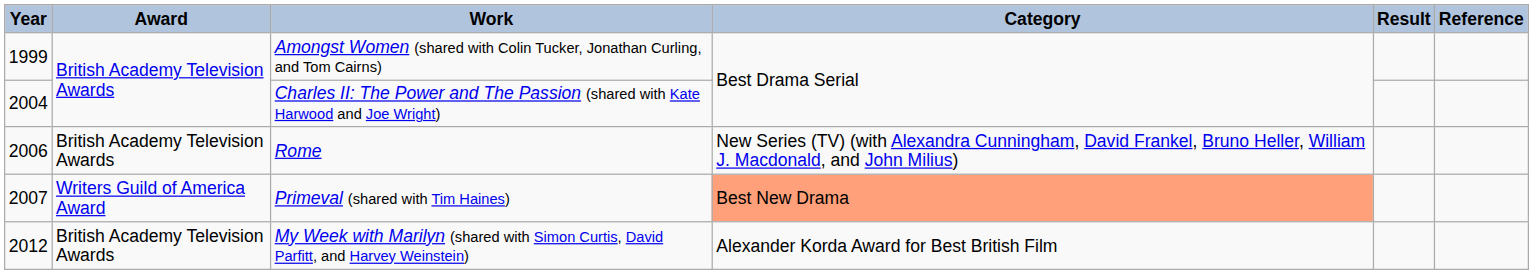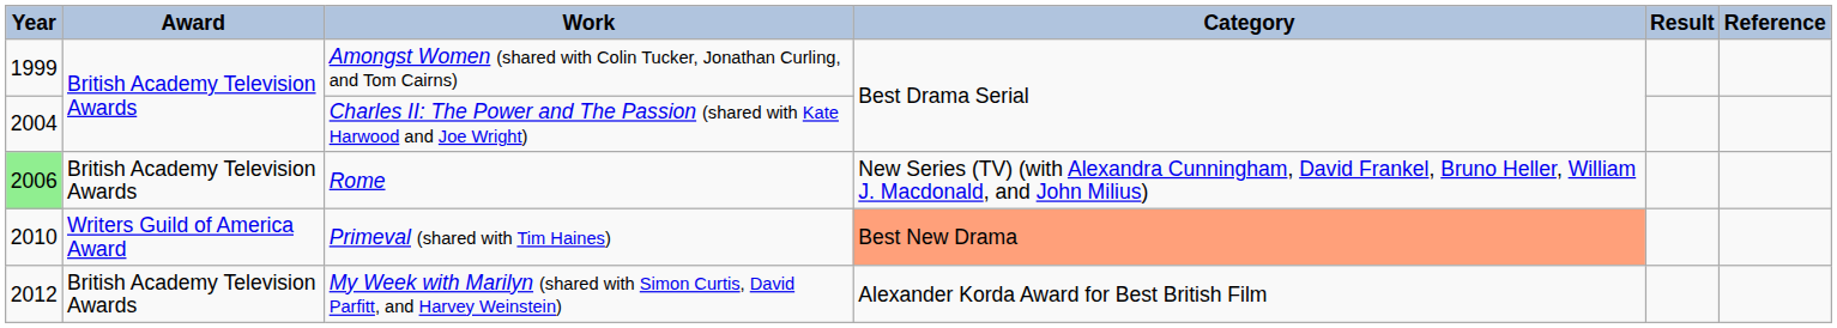Rome | Year: no background -> lightgreen background
Primeval (shared with Tim Haines) | Year: 2007 -> 2010
